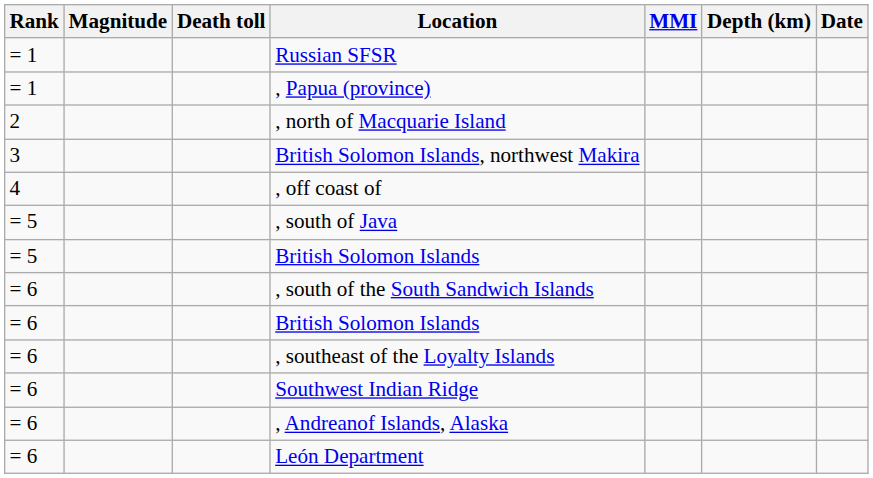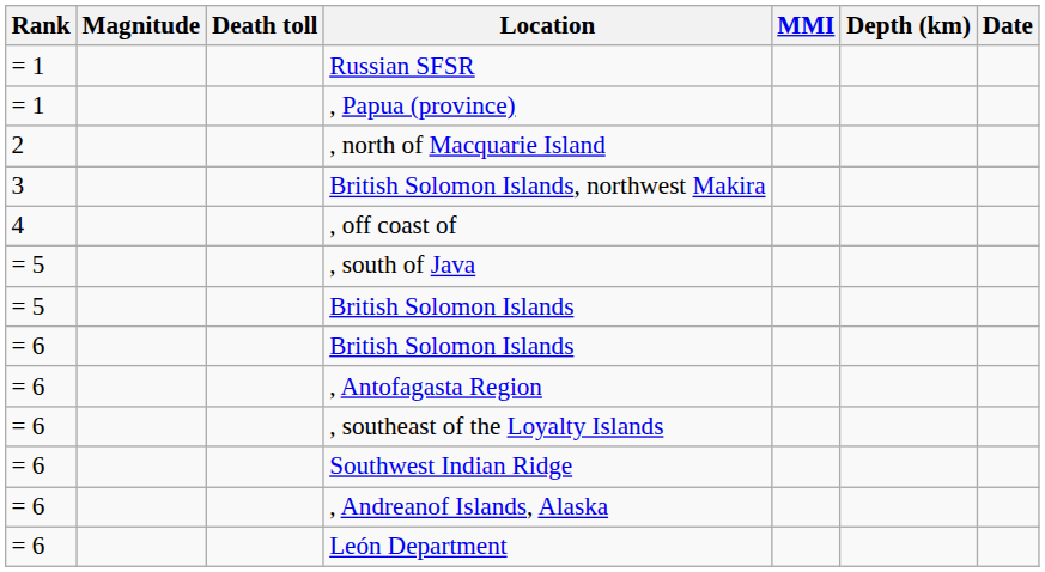- row: = 6 | , south of the South Sandwich Islands
+ row: = 6 | , Antofagasta Region
